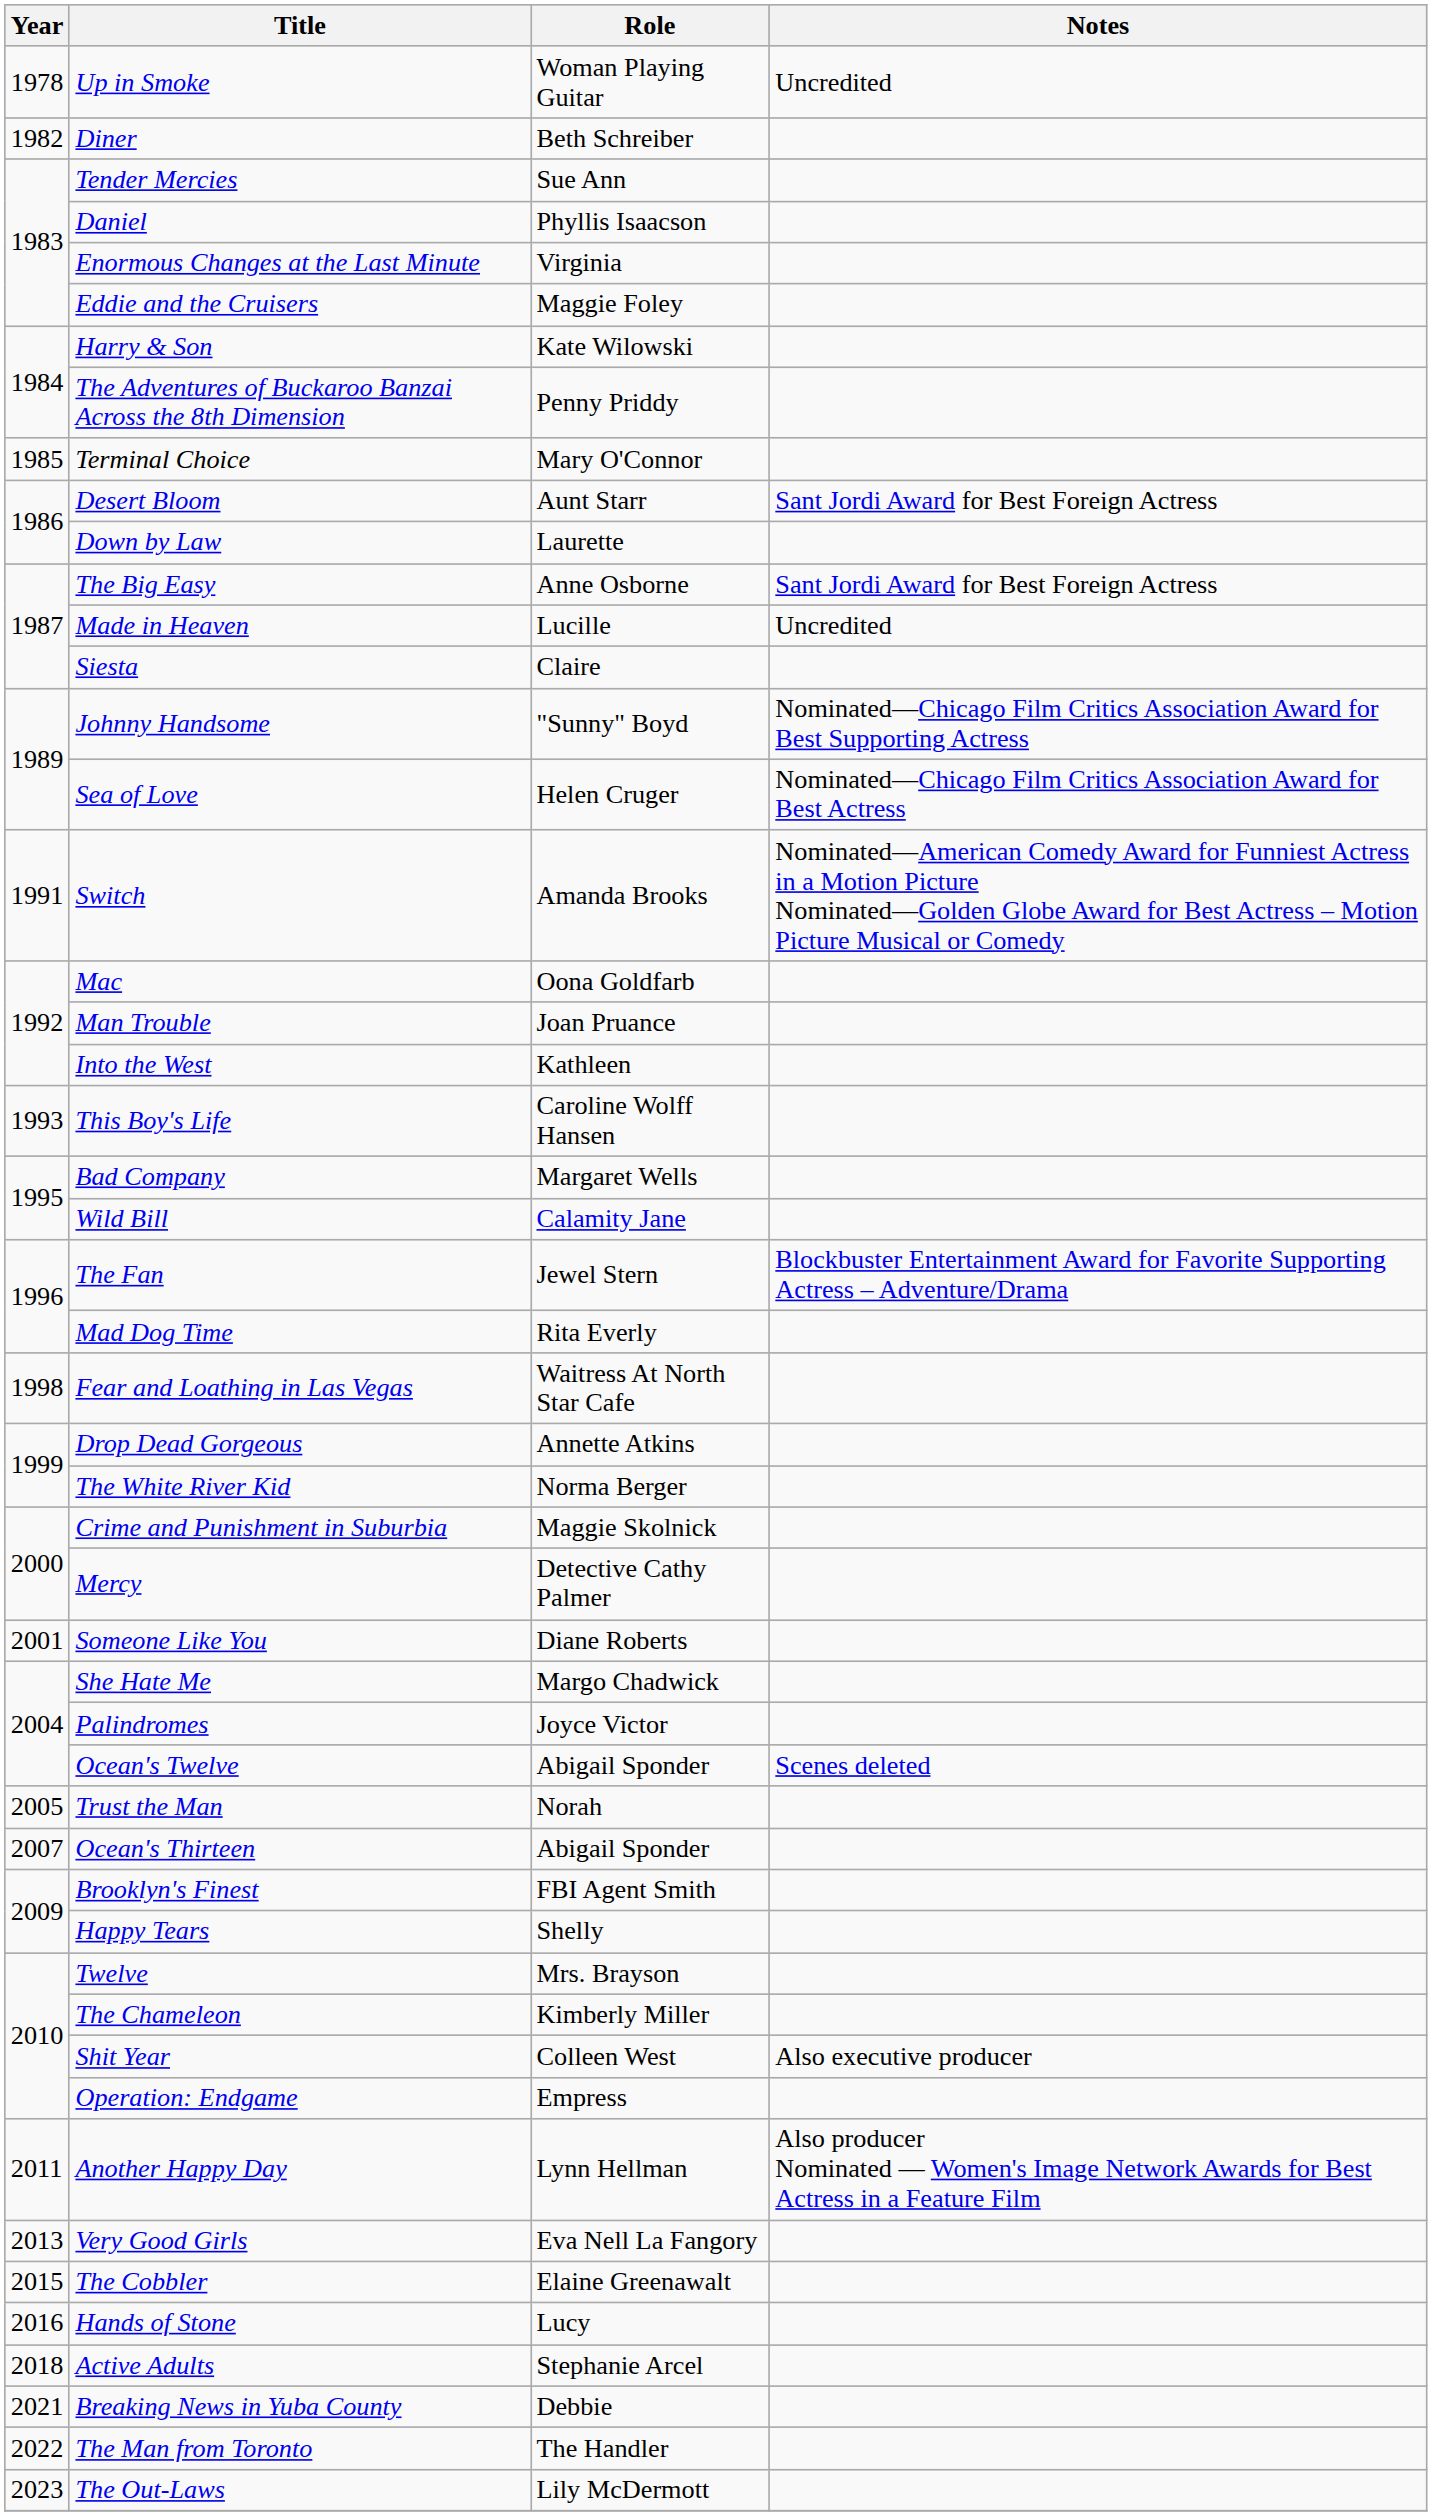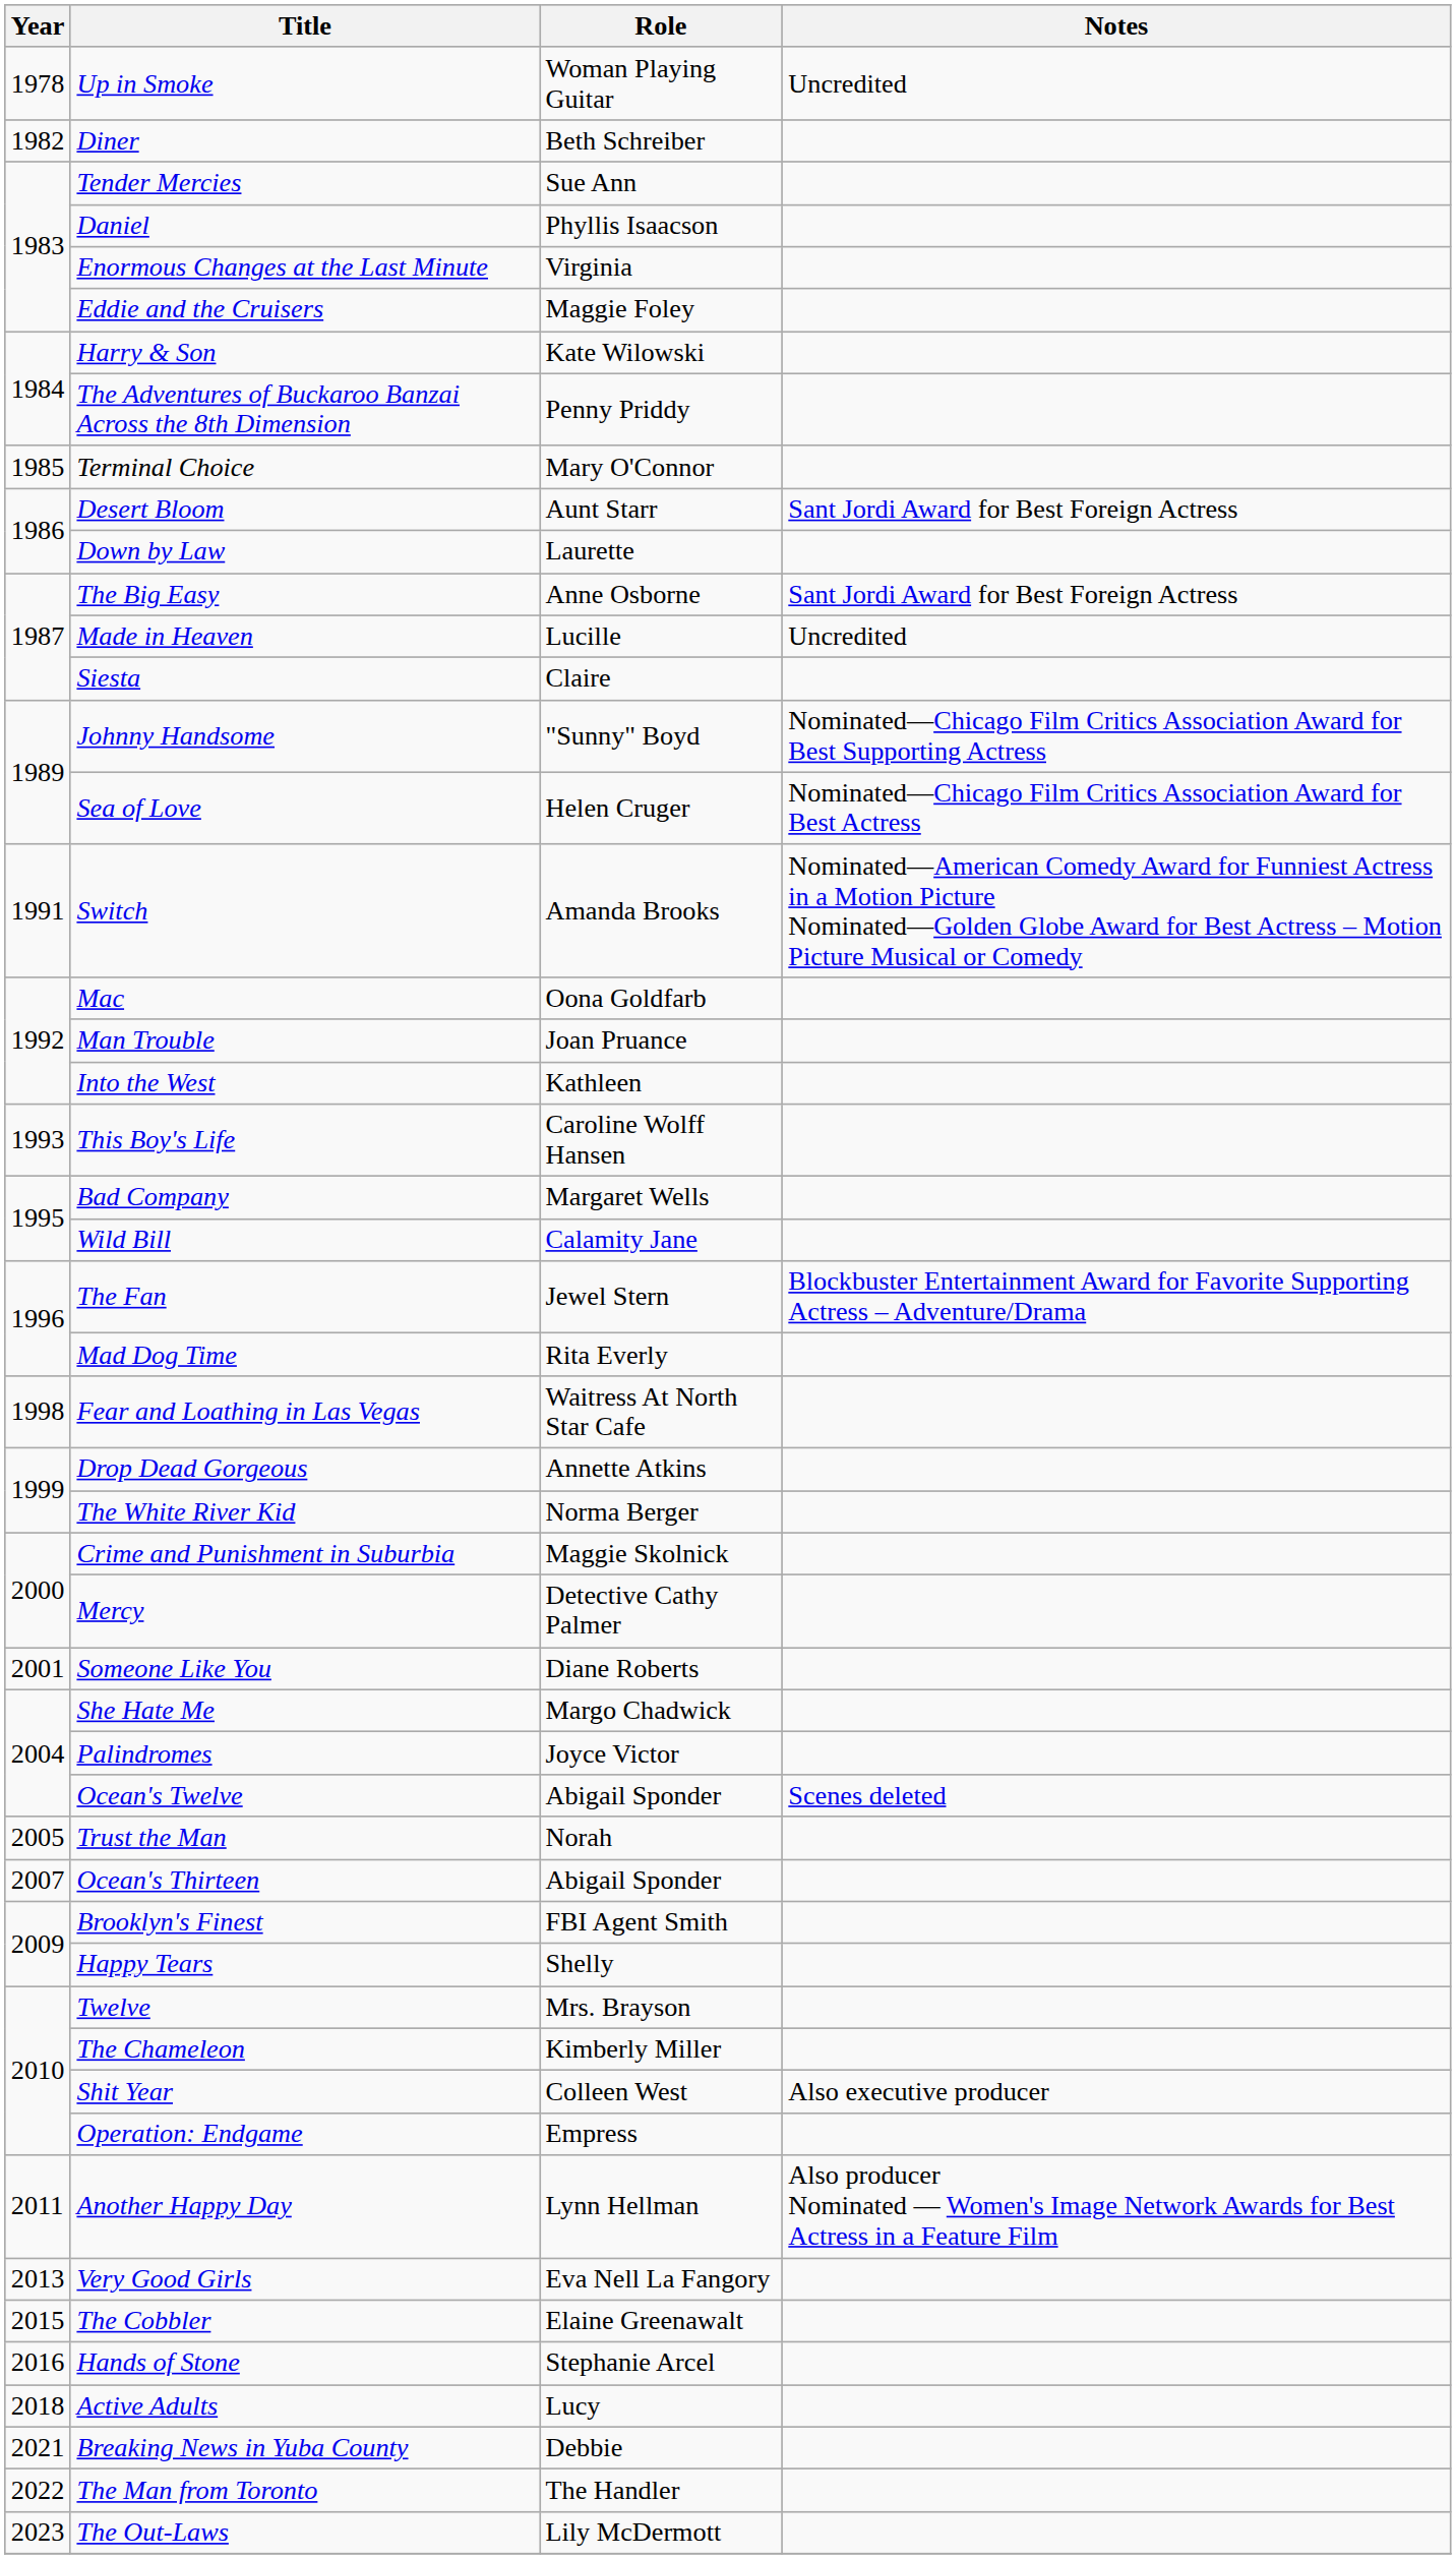Hands of Stone | Role: Lucy -> Stephanie Arcel
Active Adults | Role: Stephanie Arcel -> Lucy
